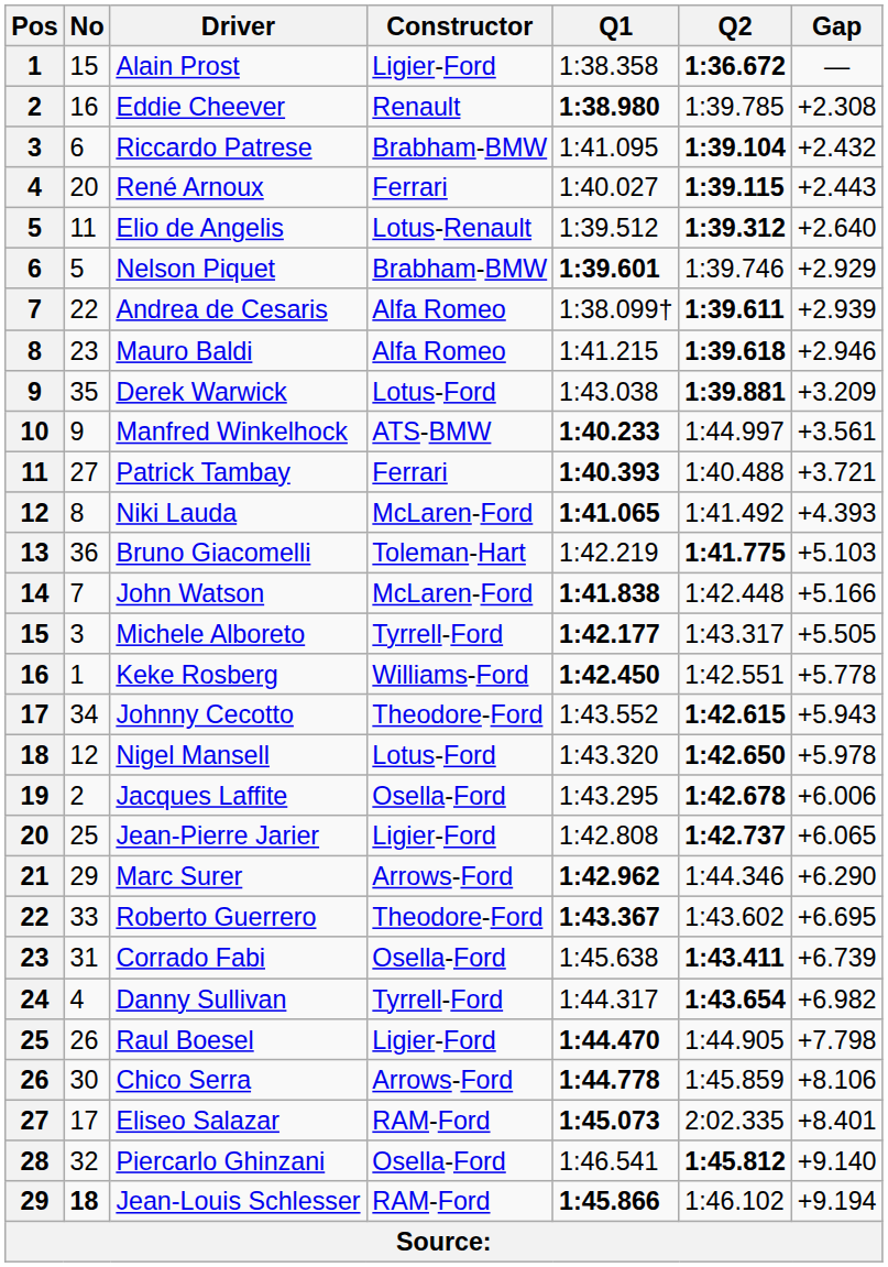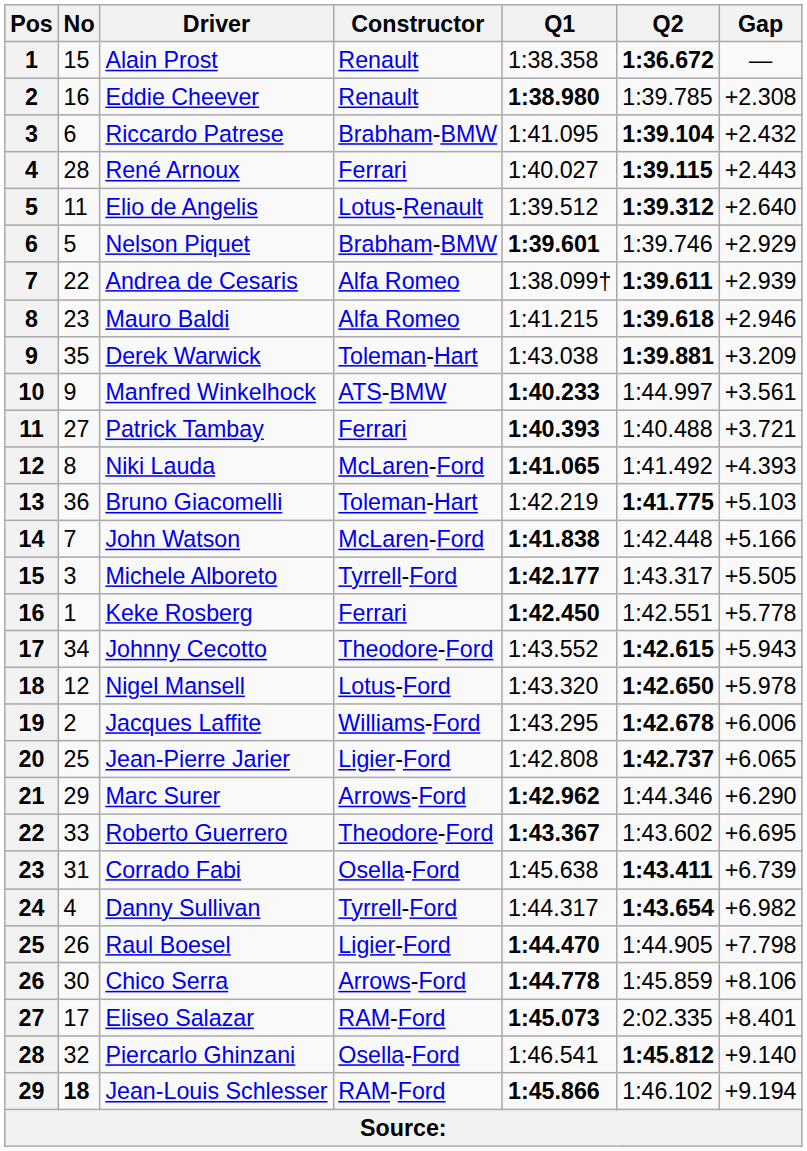Alain Prost | Constructor: Ligier-Ford -> Renault
René Arnoux | No: 20 -> 28
Derek Warwick | Constructor: Lotus-Ford -> Toleman-Hart
Keke Rosberg | Constructor: Williams-Ford -> Ferrari
Jacques Laffite | Constructor: Osella-Ford -> Williams-Ford
